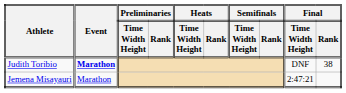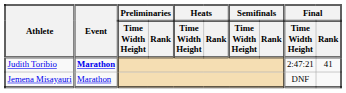Judith Toribio | Final / Time Width Height: DNF -> 2:47:21
Judith Toribio | Final / Rank: 38 -> 41
Jemena Misayauri | Final / Time Width Height: 2:47:21 -> DNF
